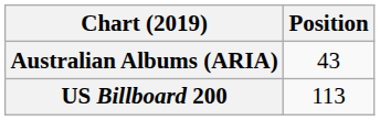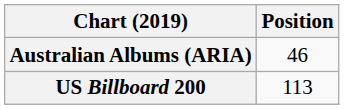Australian Albums (ARIA) | Position: 43 -> 46
